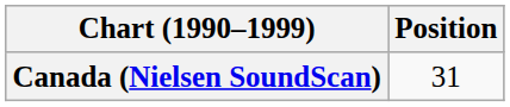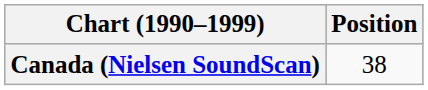Canada (Nielsen SoundScan) | Position: 31 -> 38
